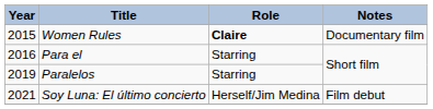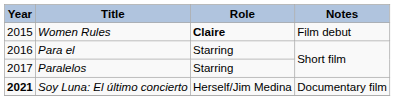Women Rules | Notes: Documentary film -> Film debut
Paralelos | Year: 2019 -> 2017
Soy Luna: El último concierto | Year: normal -> bold
Soy Luna: El último concierto | Notes: Film debut -> Documentary film
